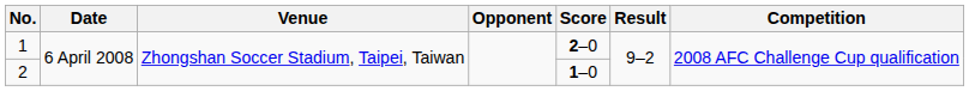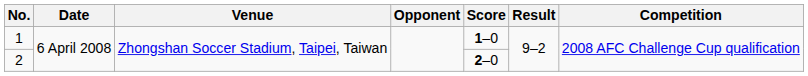1 | Score: 2–0 -> 1–0
2 | Score: 1–0 -> 2–0
